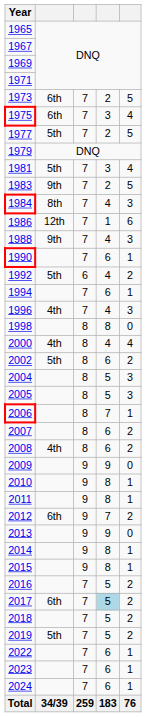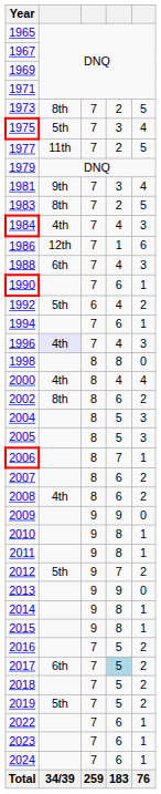1973 | column 2: 6th -> 8th
1975 | column 2: 6th -> 5th
1977 | column 2: 5th -> 11th
1981 | column 2: 5th -> 9th
1983 | column 2: 9th -> 8th
1984 | column 2: 8th -> 4th
1988 | column 2: 9th -> 6th
1996 | column 2: no background -> lavender background
2002 | column 2: 5th -> 8th
2012 | column 2: 6th -> 5th
